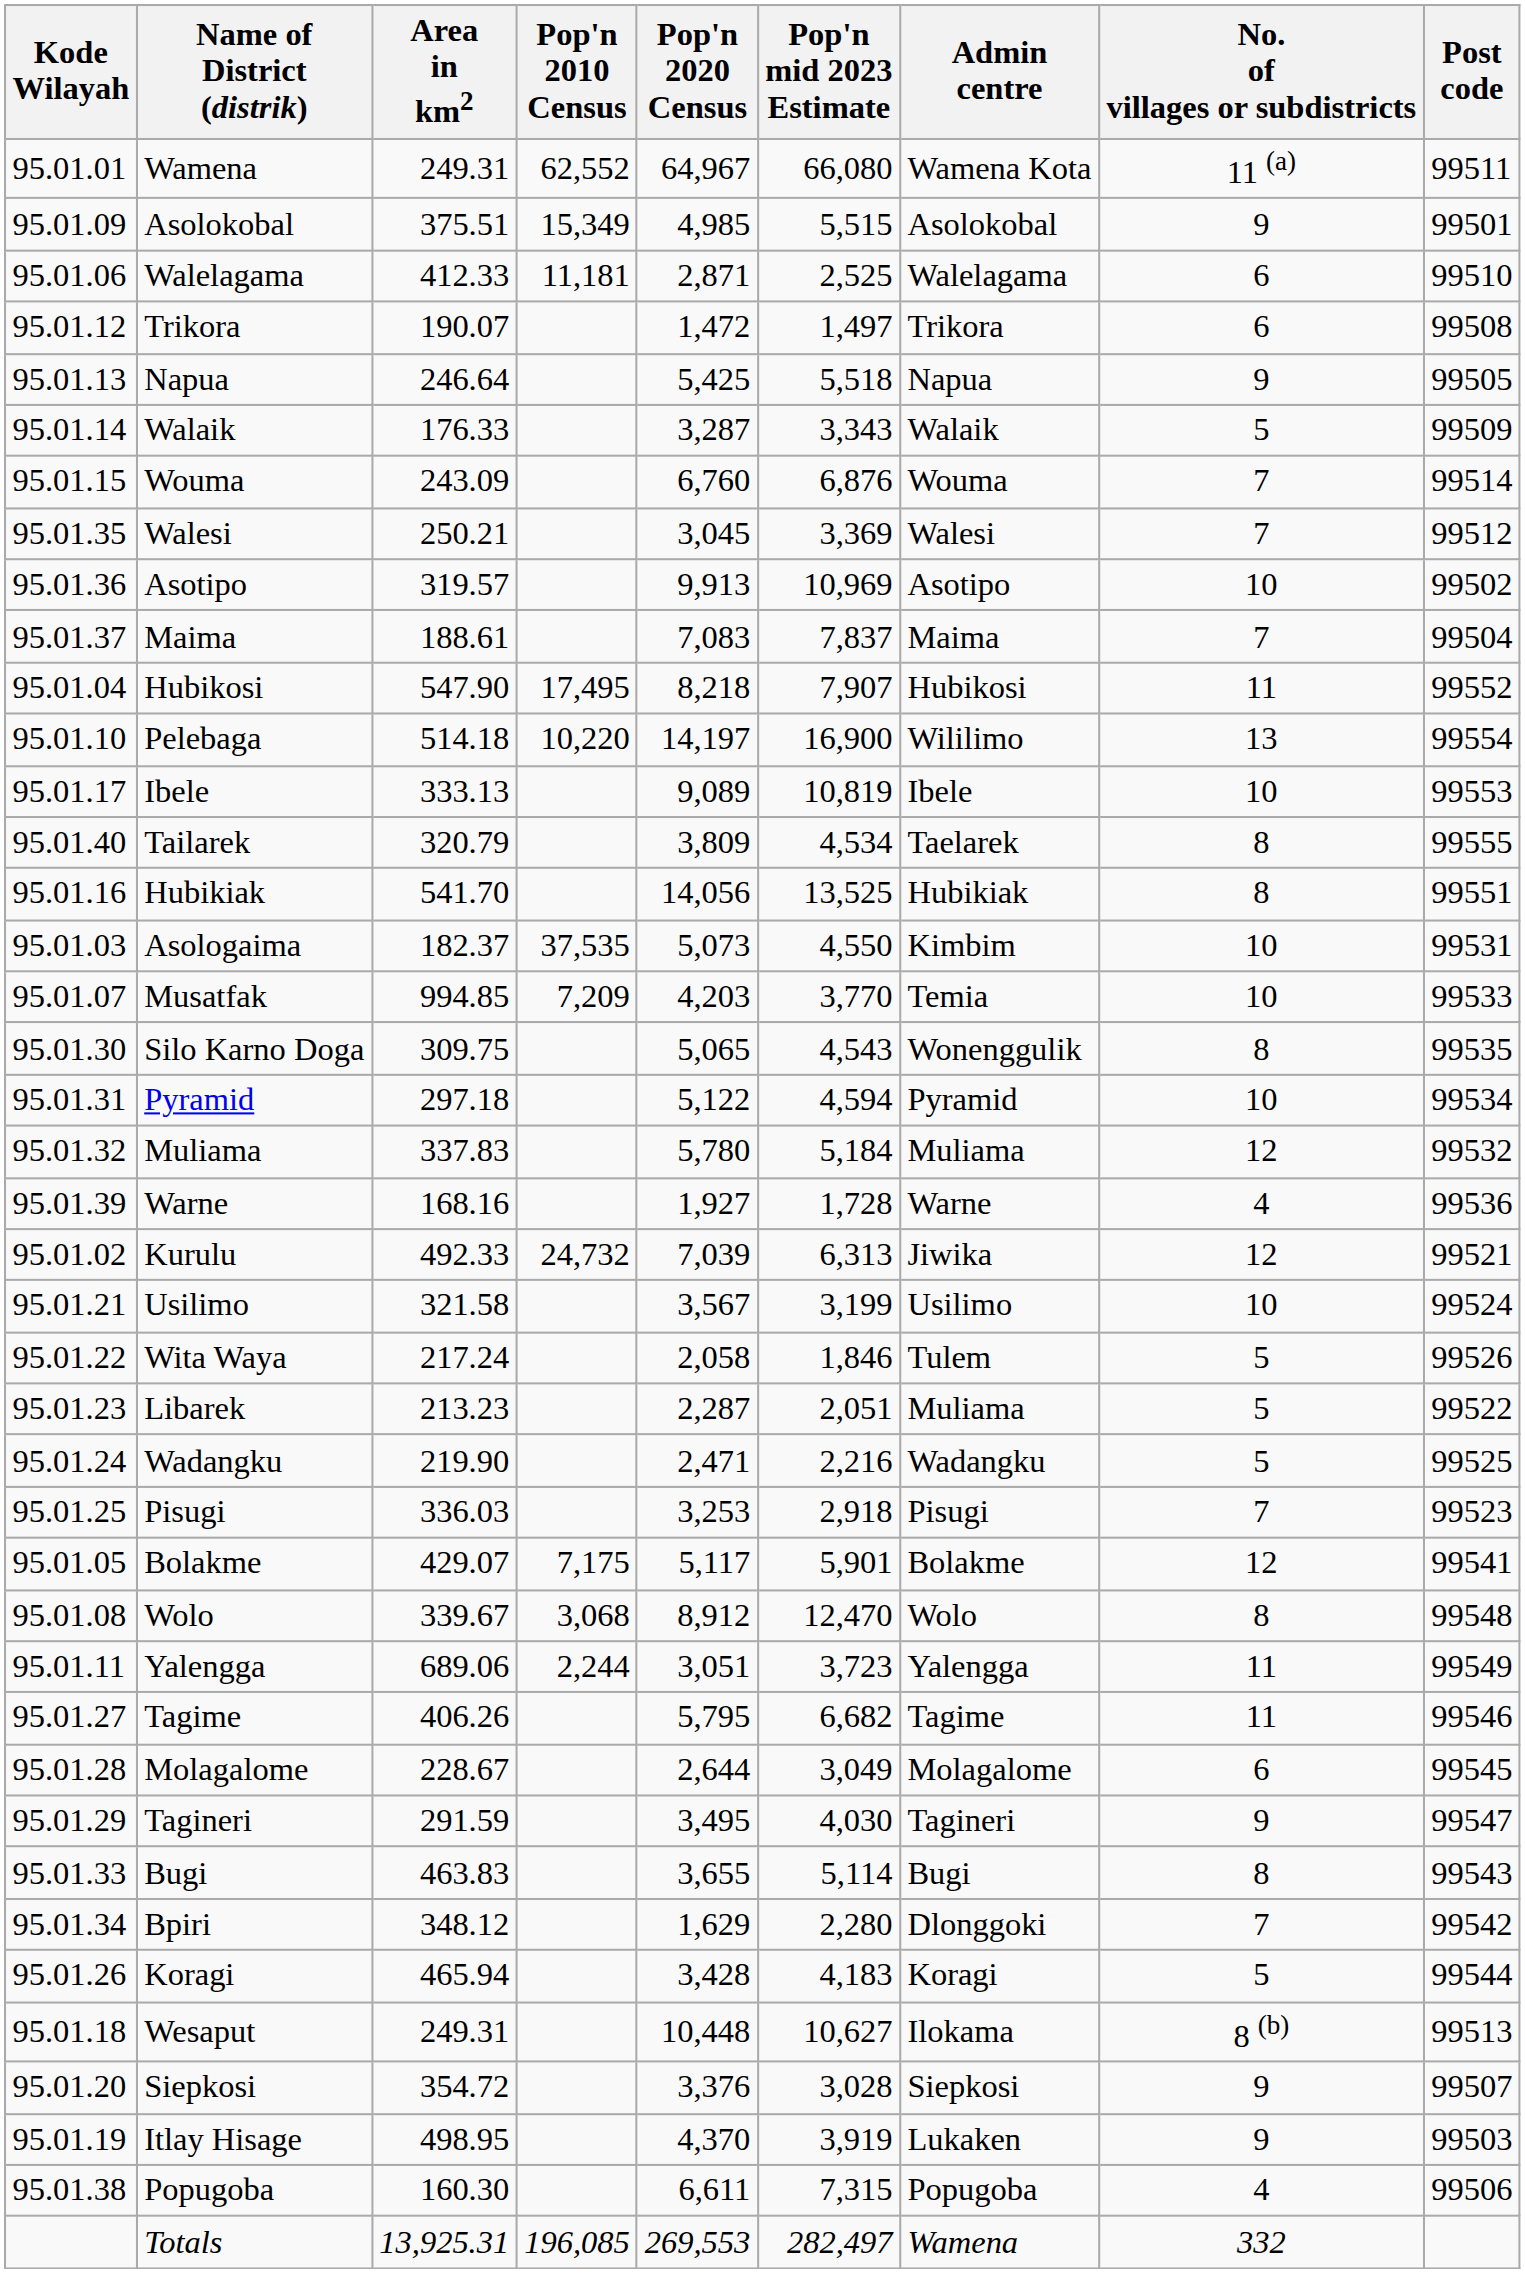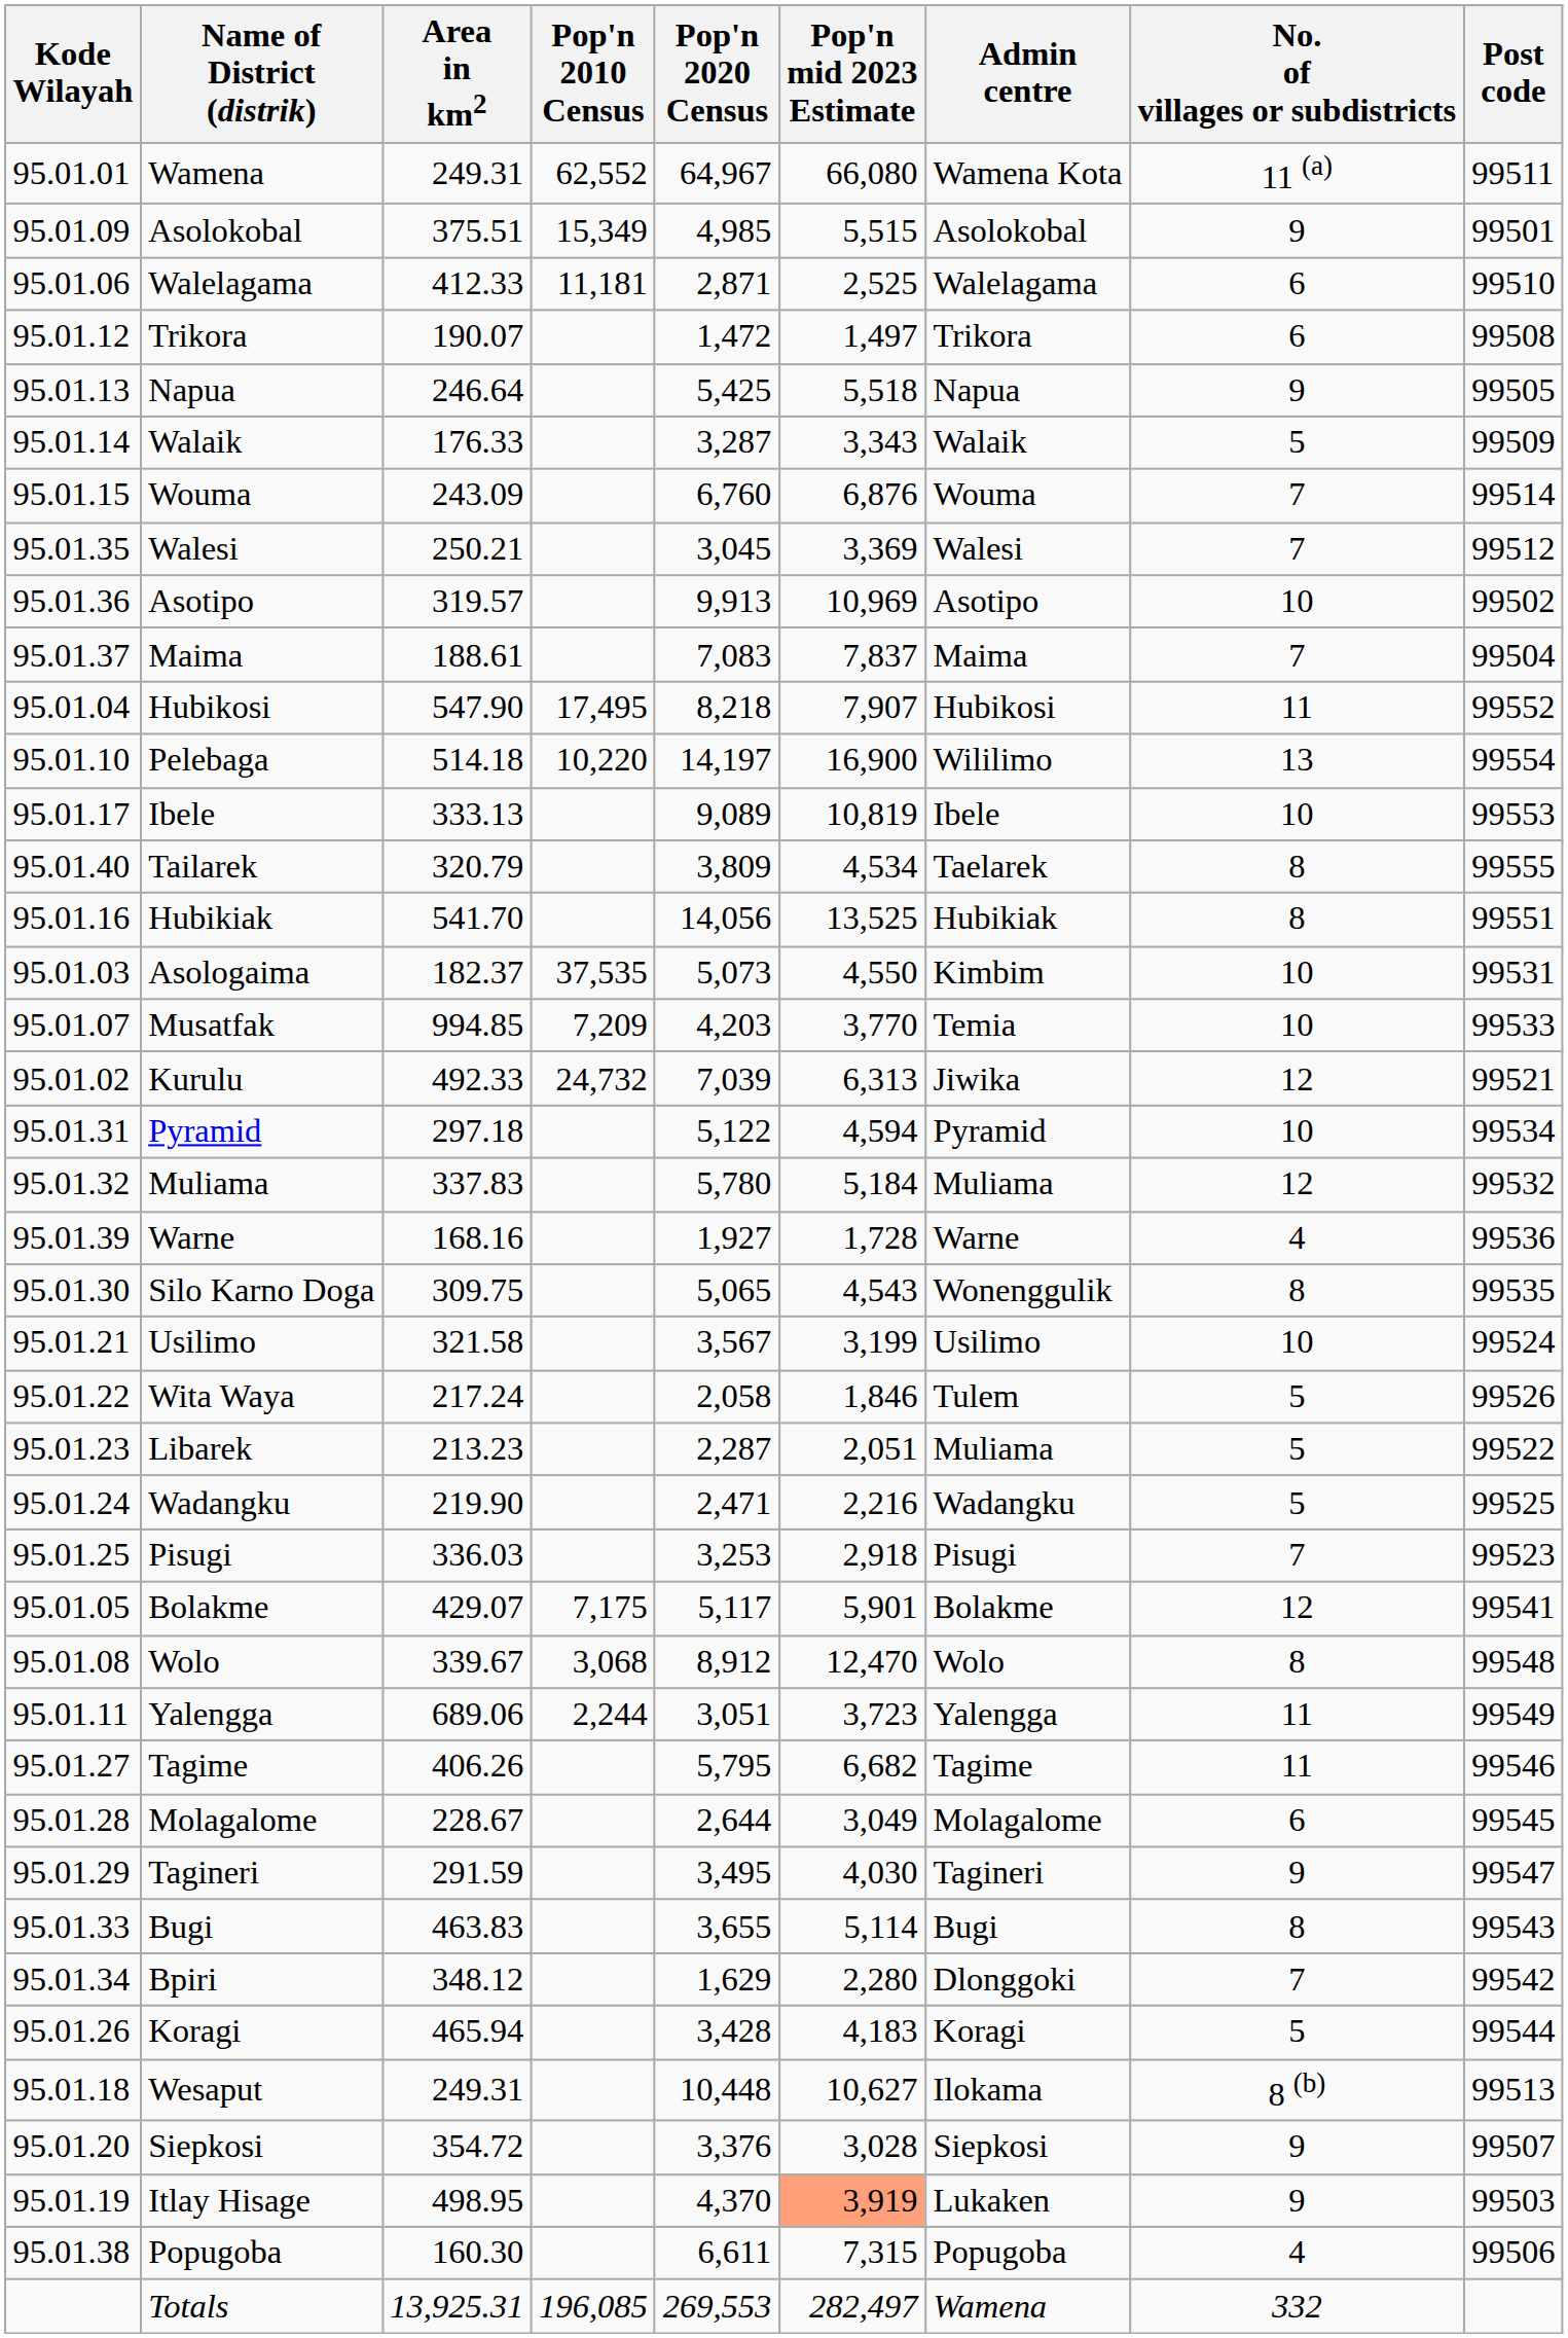rows swapped: Silo Karno Doga <-> Kurulu
Itlay Hisage | Pop'n mid 2023 Estimate: no background -> lightsalmon background
